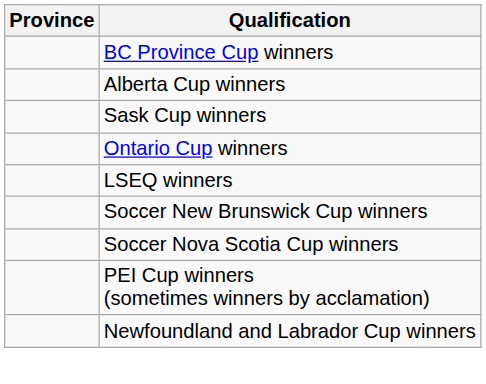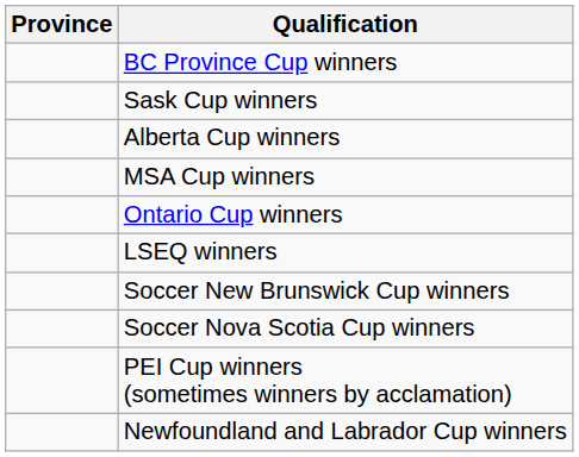rows swapped: Alberta Cup winners <-> Sask Cup winners
+ row: MSA Cup winners
